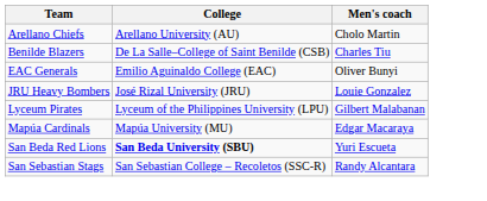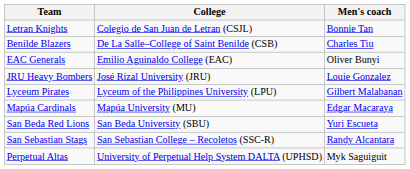- row: Arellano Chiefs | Arellano University (AU) | Cholo Martin
+ row: Letran Knights | Colegio de San Juan de Letran (CSJL) | Bonnie Tan
San Beda Red Lions | College: bold -> normal
+ row: Perpetual Altas | University of Perpetual Help System DALTA (UPHSD) | Myk Saguiguit
